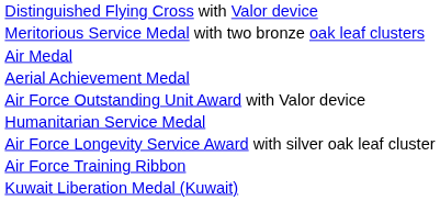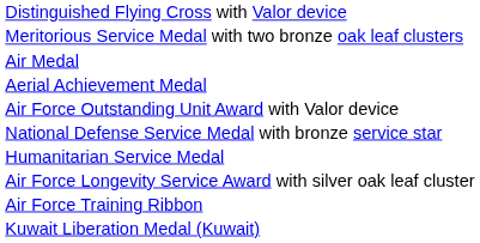+ row: National Defense Service Medal with bronze service star
